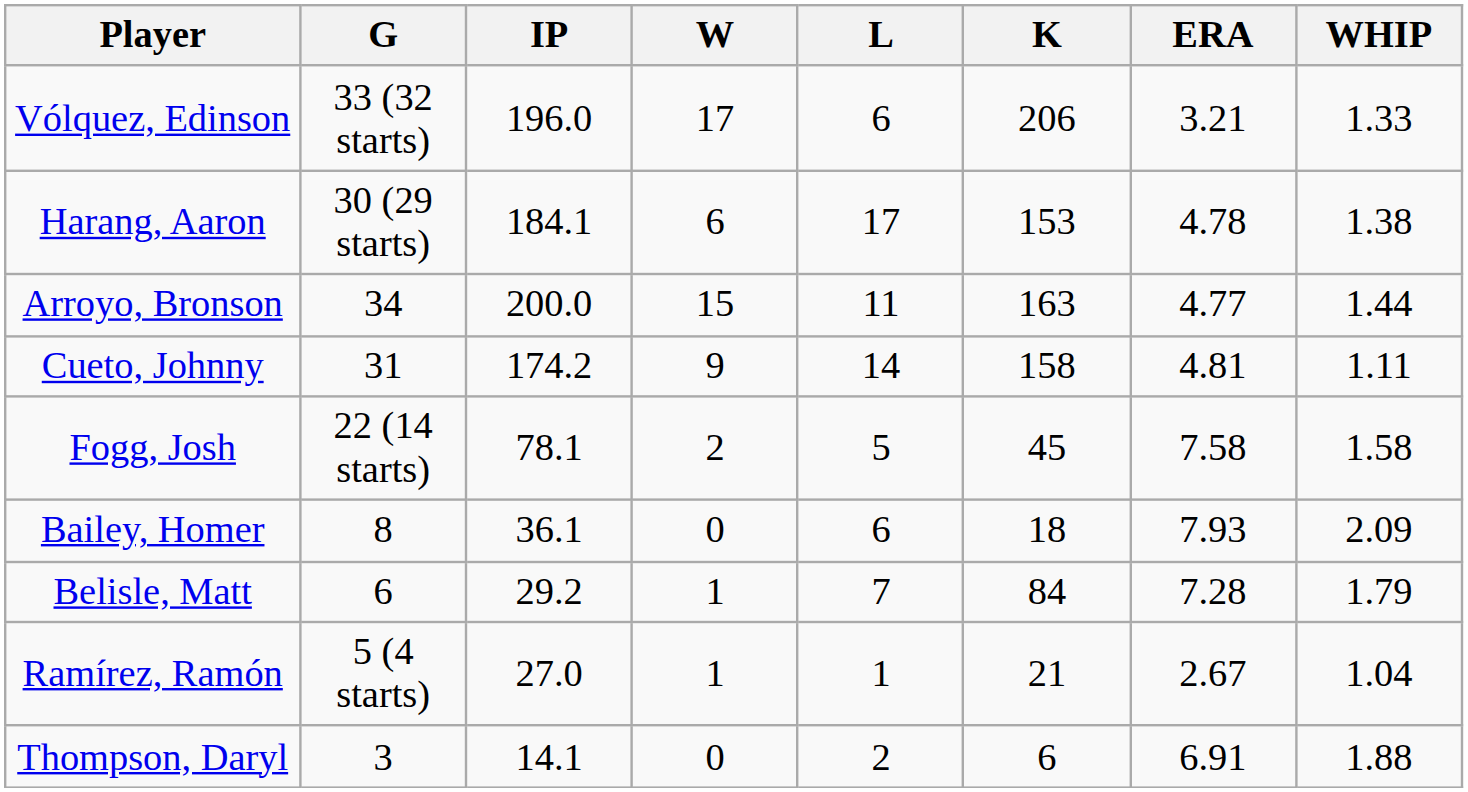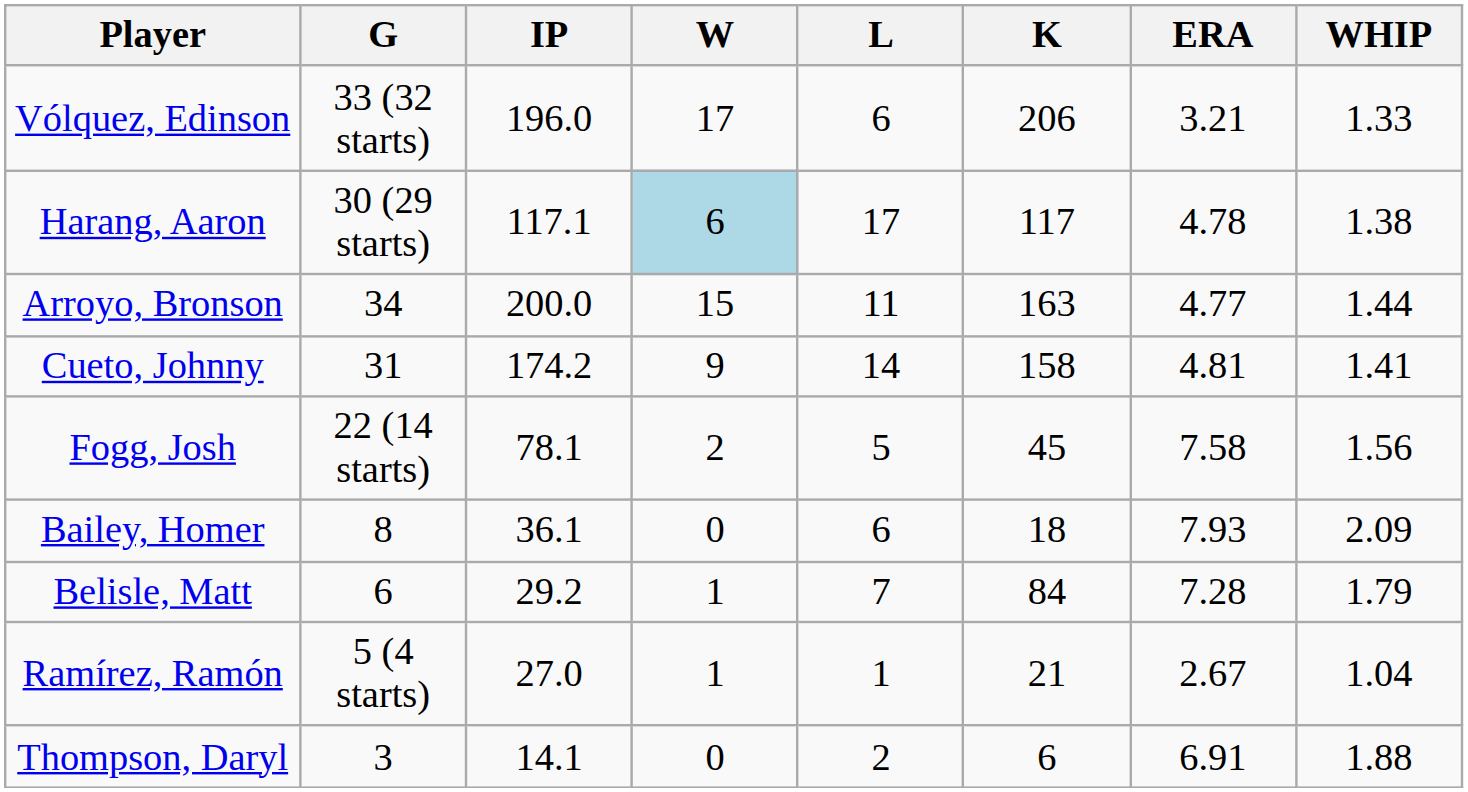Harang, Aaron | IP: 184.1 -> 117.1
Harang, Aaron | W: no background -> lightblue background
Harang, Aaron | K: 153 -> 117
Cueto, Johnny | WHIP: 1.11 -> 1.41
Fogg, Josh | WHIP: 1.58 -> 1.56
